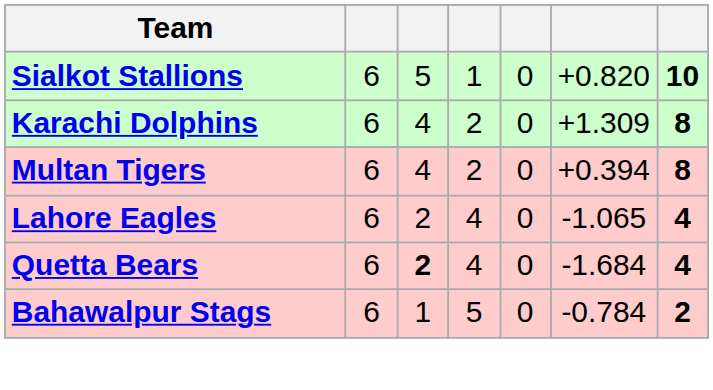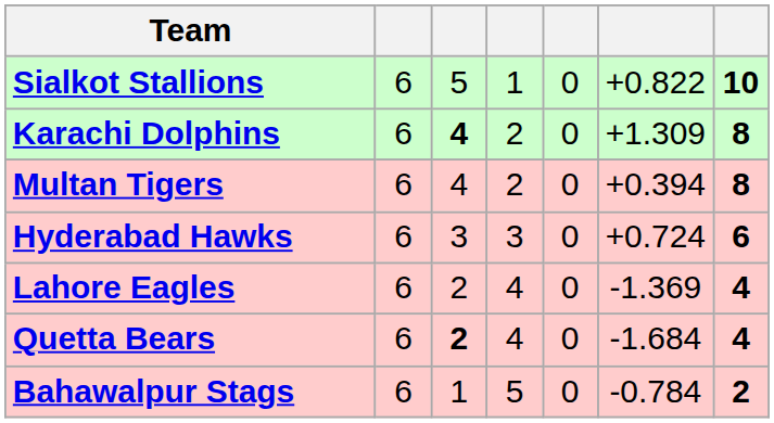Sialkot Stallions | column 6: +0.820 -> +0.822
Karachi Dolphins | column 3: normal -> bold
+ row: Hyderabad Hawks | 6 | 3 | 3 | 0 | +0.724 | 6
Lahore Eagles | column 6: -1.065 -> -1.369
